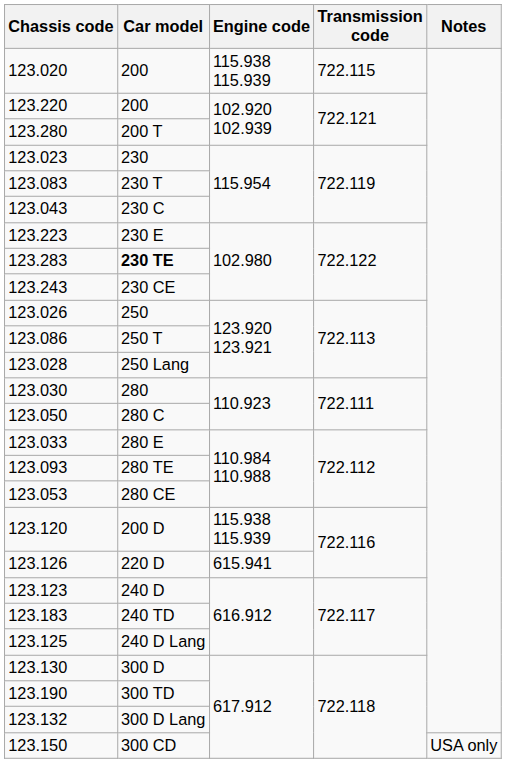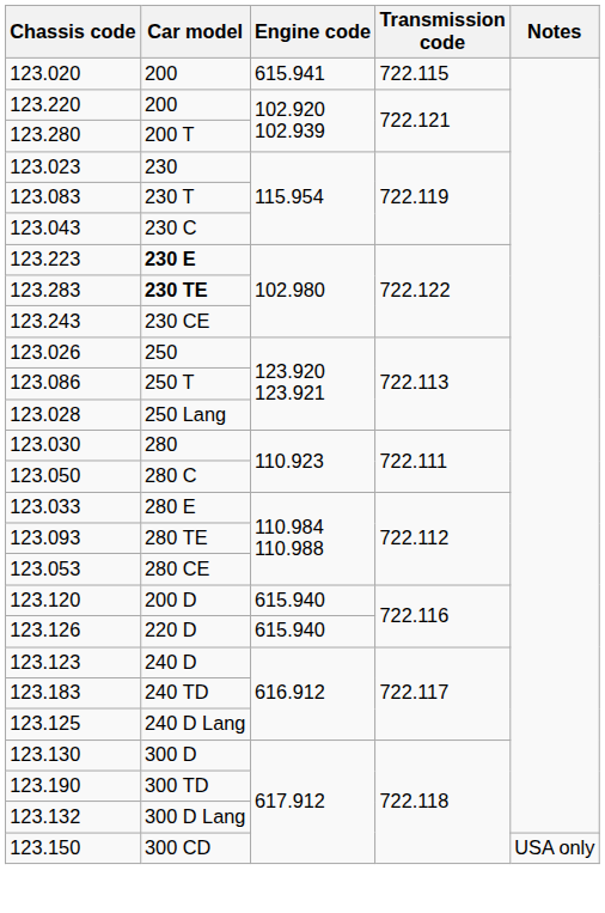123.020 | Engine code: 115.938 115.939 -> 615.941
123.223 | Car model: normal -> bold
123.120 | Engine code: 115.938 115.939 -> 615.940
123.126 | Engine code: 615.941 -> 615.940
